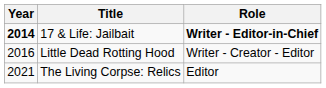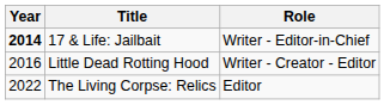17 & Life: Jailbait | Role: bold -> normal
The Living Corpse: Relics | Year: 2021 -> 2022
